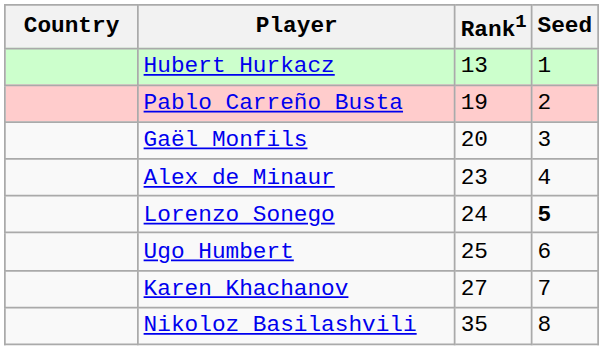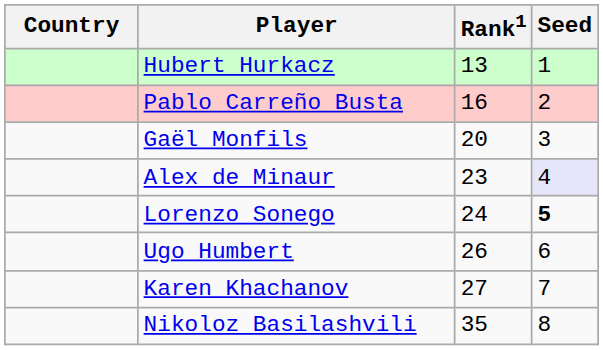Pablo Carreño Busta | Rank1: 19 -> 16
Alex de Minaur | Seed: no background -> lavender background
Ugo Humbert | Rank1: 25 -> 26
